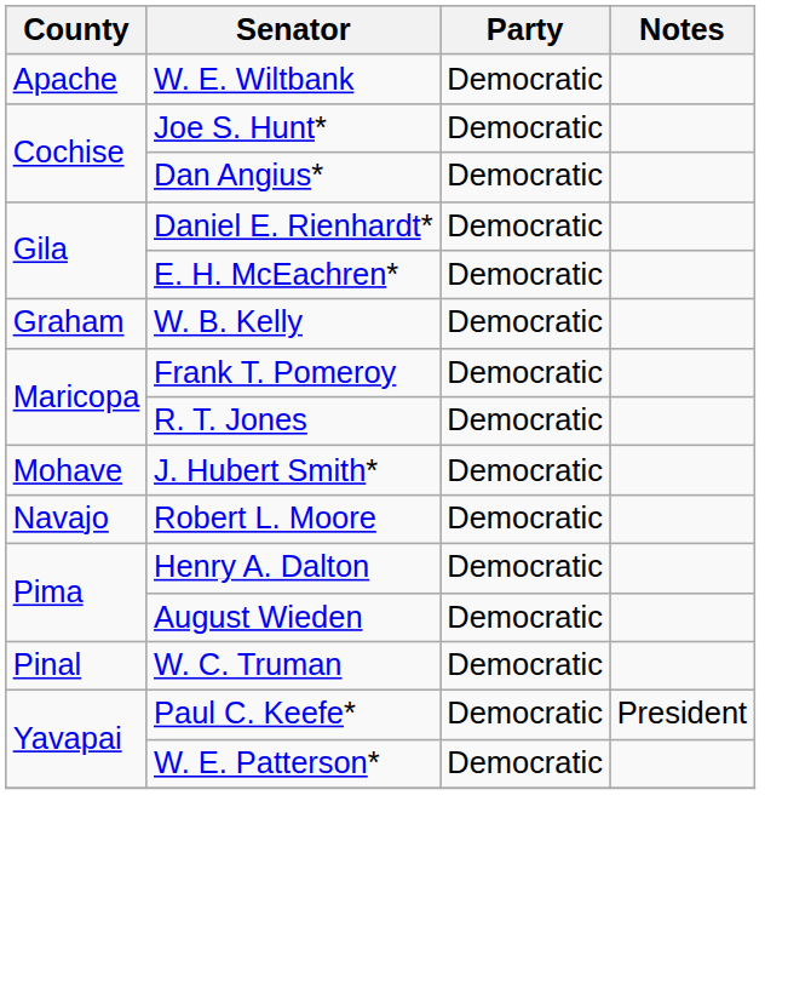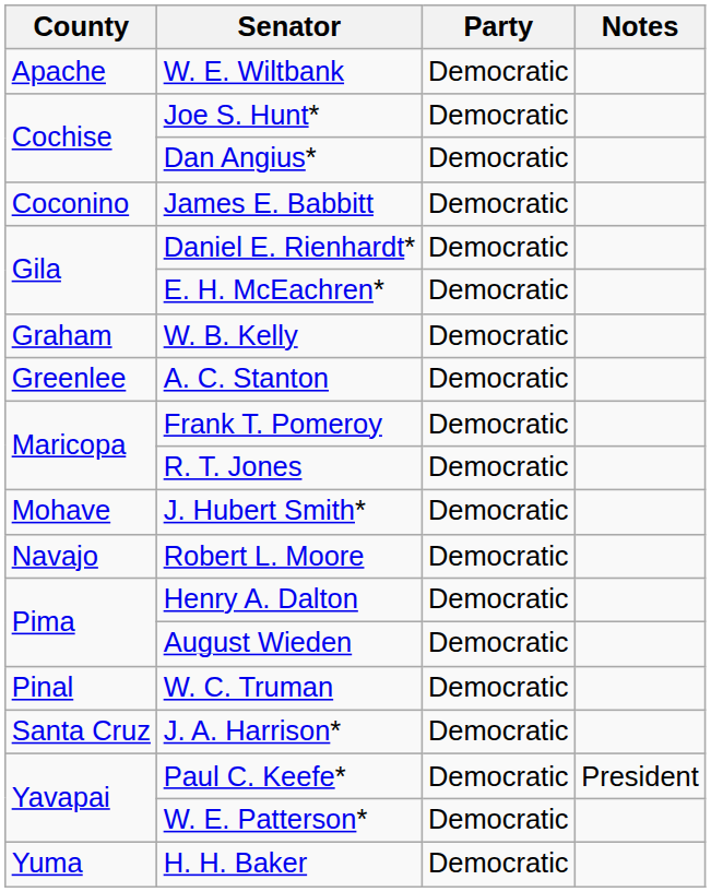+ row: Coconino | James E. Babbitt | Democratic
+ row: Greenlee | A. C. Stanton | Democratic
+ row: Santa Cruz | J. A. Harrison* | Democratic
+ row: Yuma | H. H. Baker | Democratic
